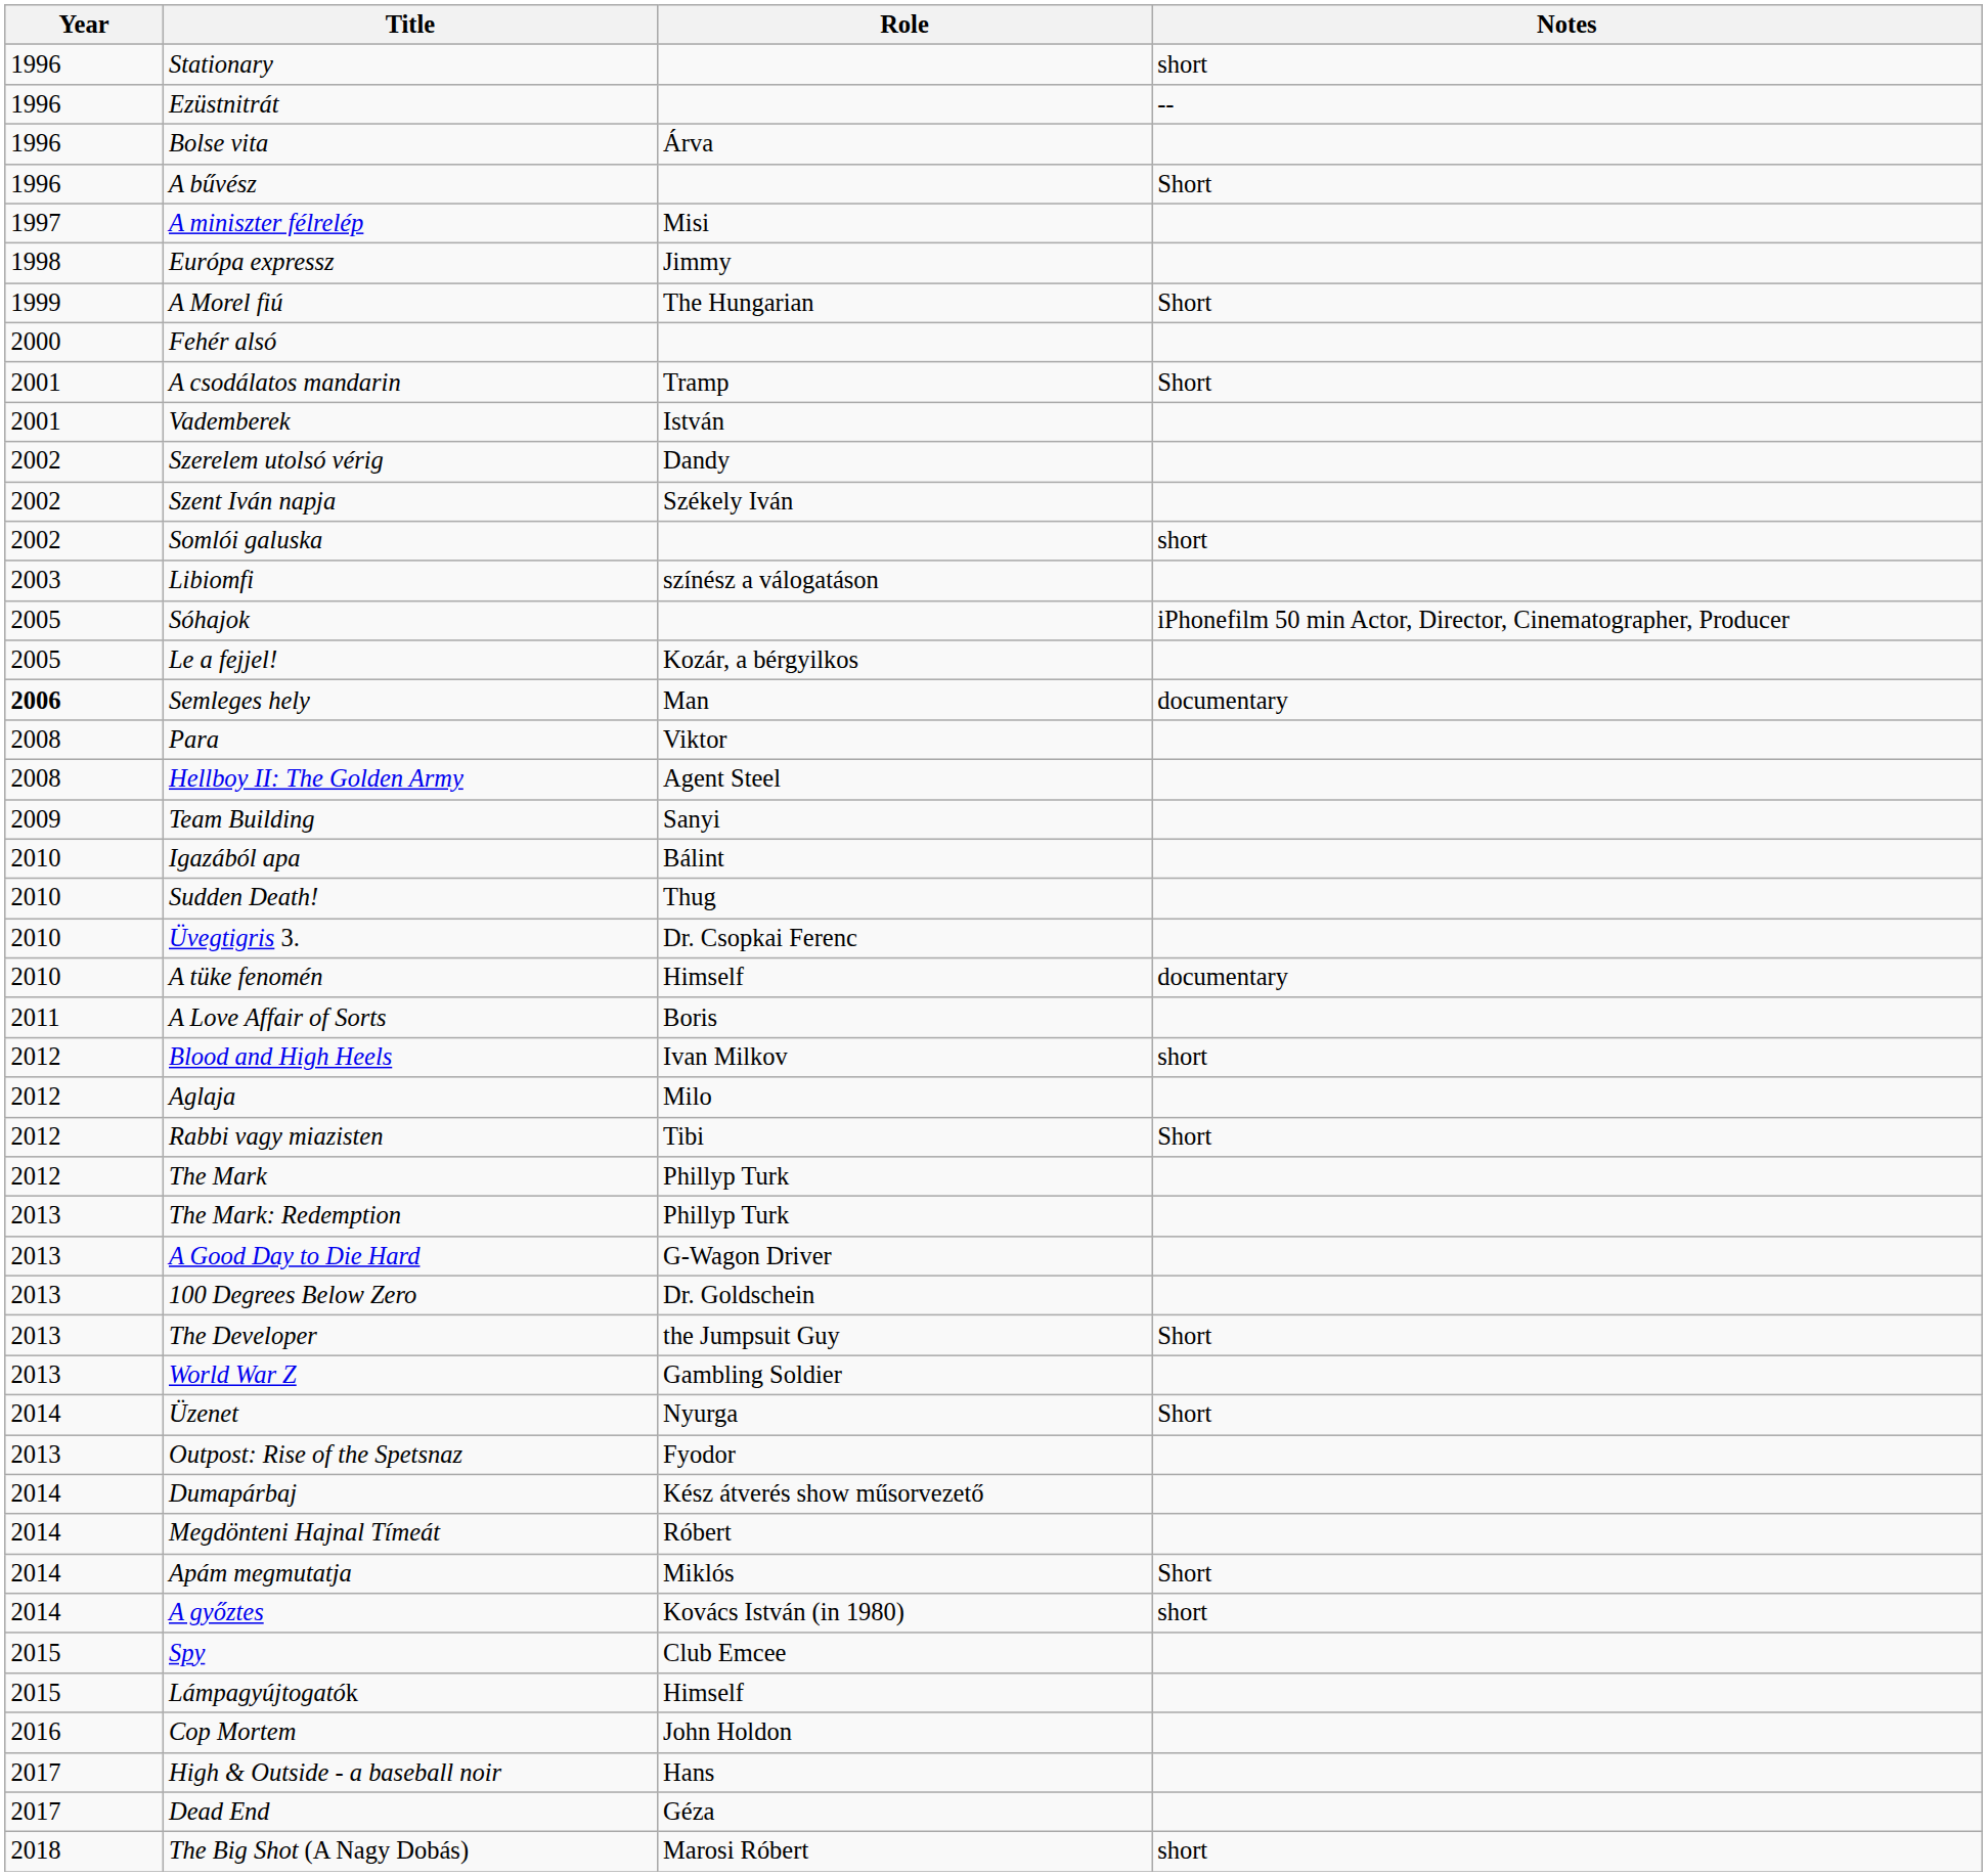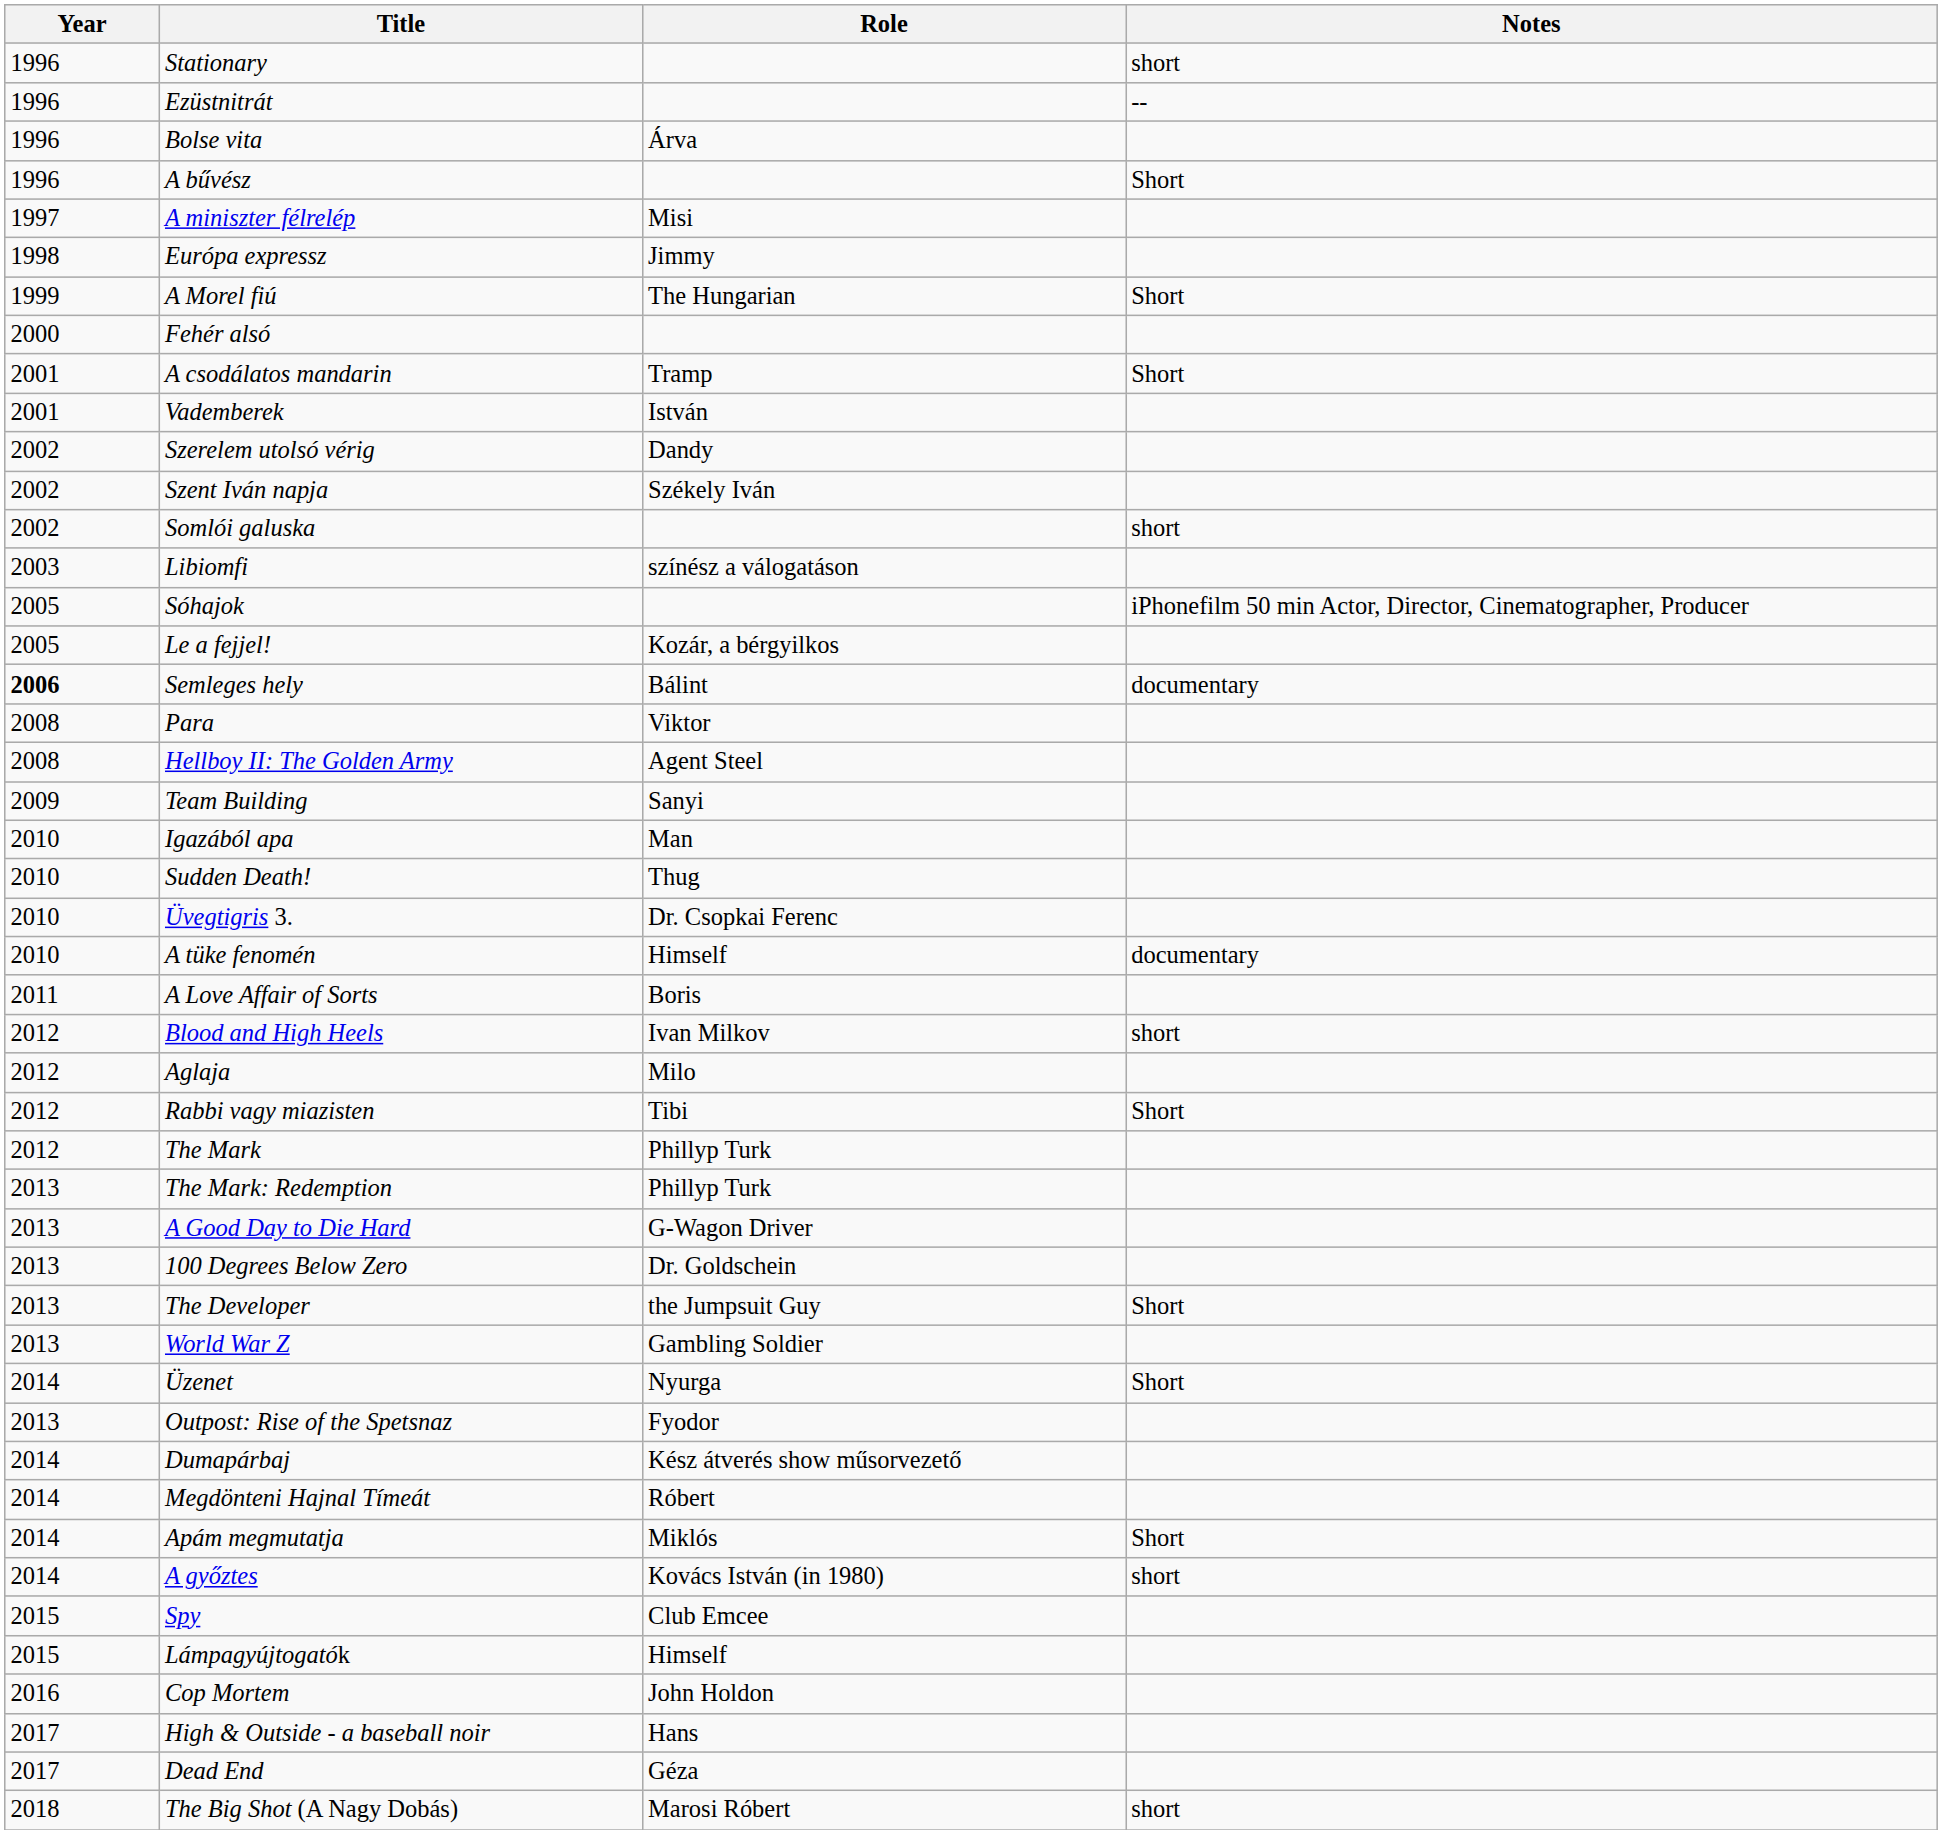Semleges hely | Role: Man -> Bálint
Igazából apa | Role: Bálint -> Man
